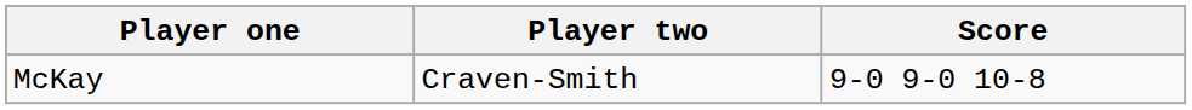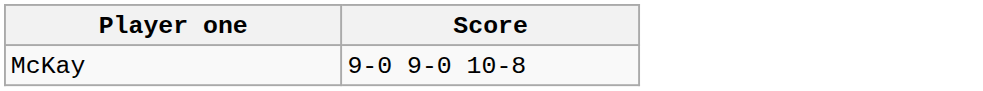- column: Player two | Craven-Smith
